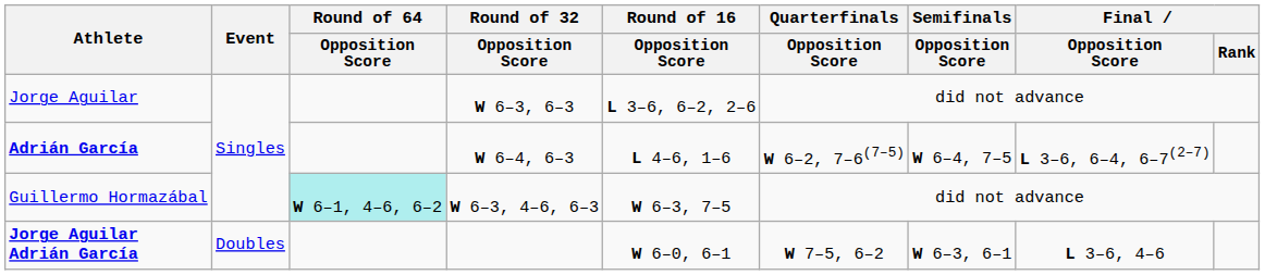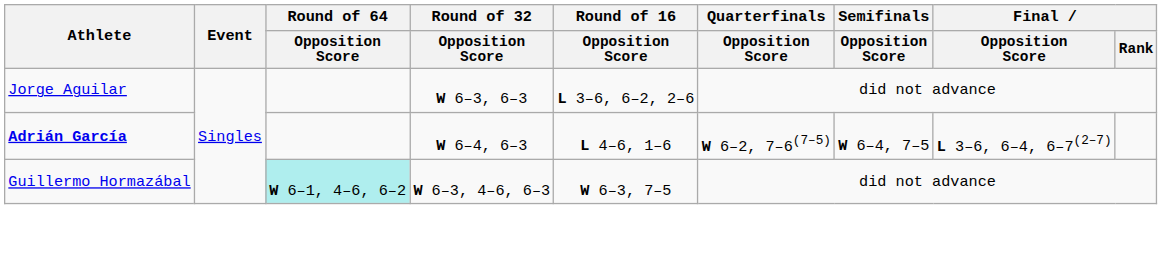- row: Jorge Aguilar Adrián García | Doubles | W 6–0, 6–1 | W 7–5, 6–2 | W 6–3, 6–1 | L 3–6, 4–6
